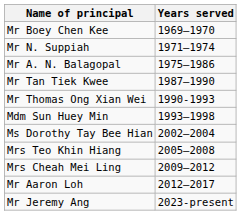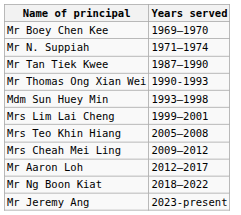- row: Mr A. N. Balagopal | 1975–1986
+ row: Mrs Lim Lai Cheng | 1999–2001
- row: Ms Dorothy Tay Bee Hian | 2002–2004
+ row: Mr Ng Boon Kiat | 2018–2022
